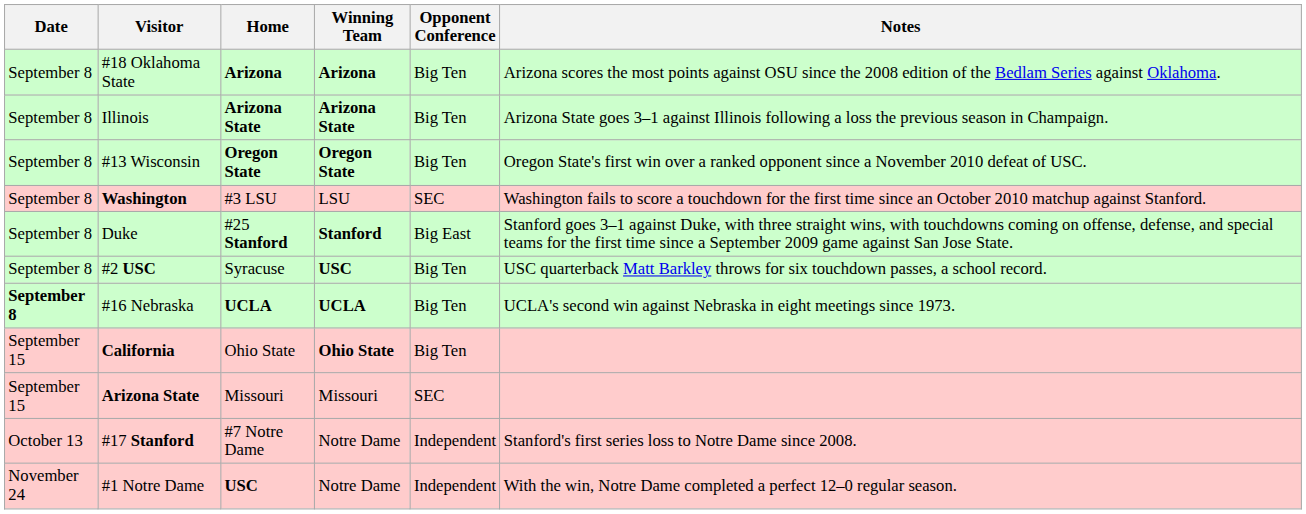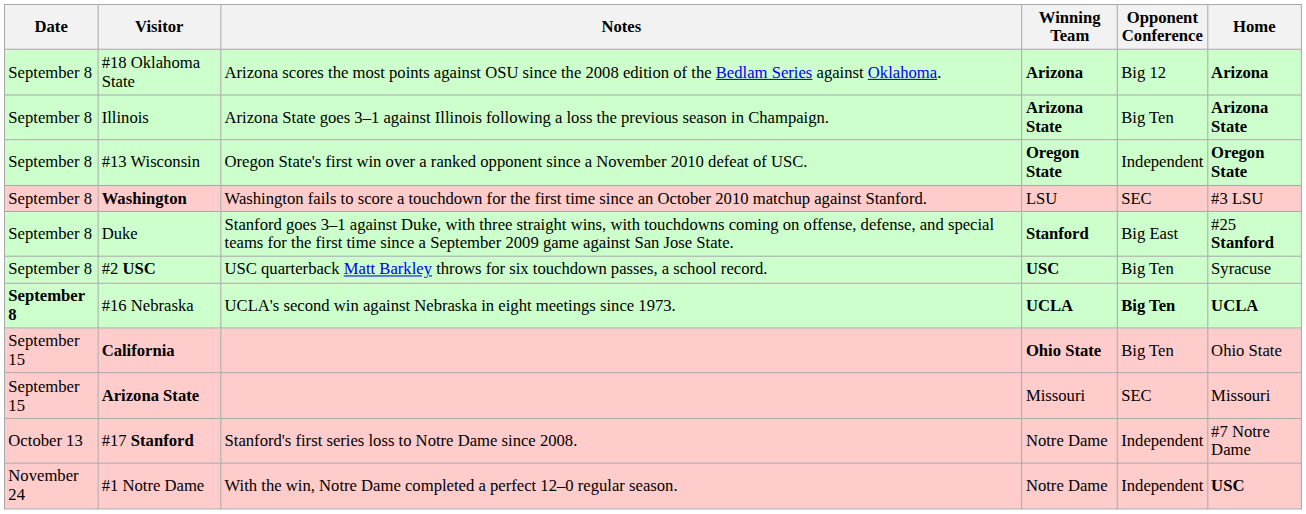columns swapped: Home <-> Notes
#18 Oklahoma State | Opponent Conference: Big Ten -> Big 12
#13 Wisconsin | Opponent Conference: Big Ten -> Independent
#16 Nebraska | Opponent Conference: normal -> bold
